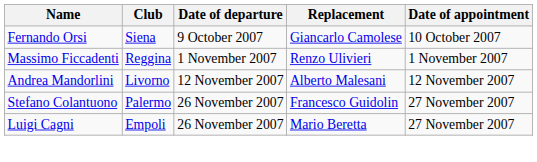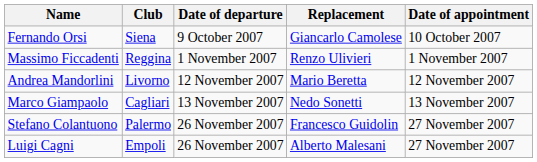Andrea Mandorlini | Replacement: Alberto Malesani -> Mario Beretta
+ row: Marco Giampaolo | Cagliari | 13 November 2007 | Nedo Sonetti | 13 November 2007
Luigi Cagni | Replacement: Mario Beretta -> Alberto Malesani
